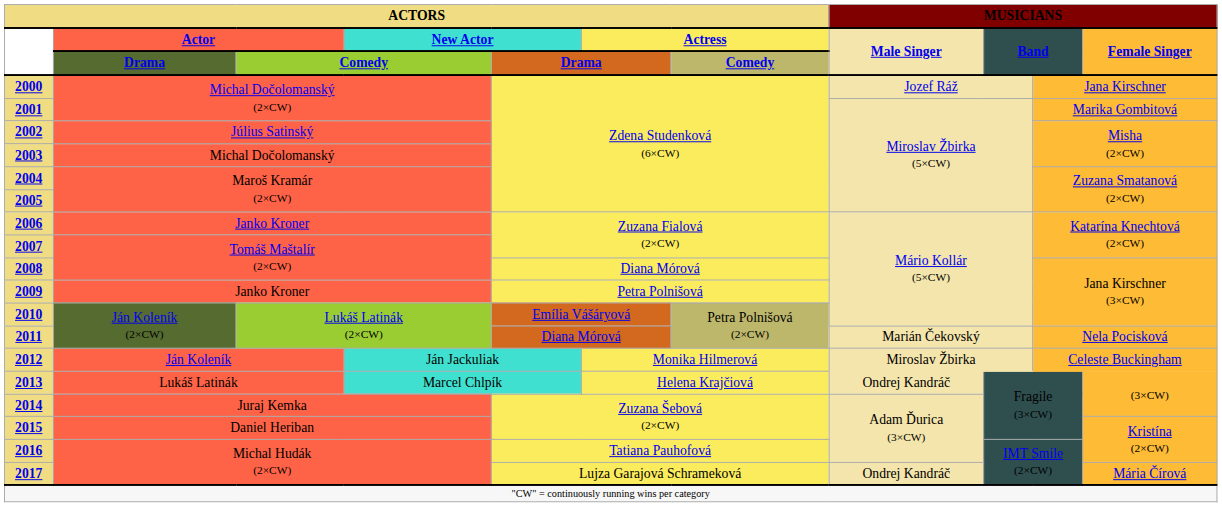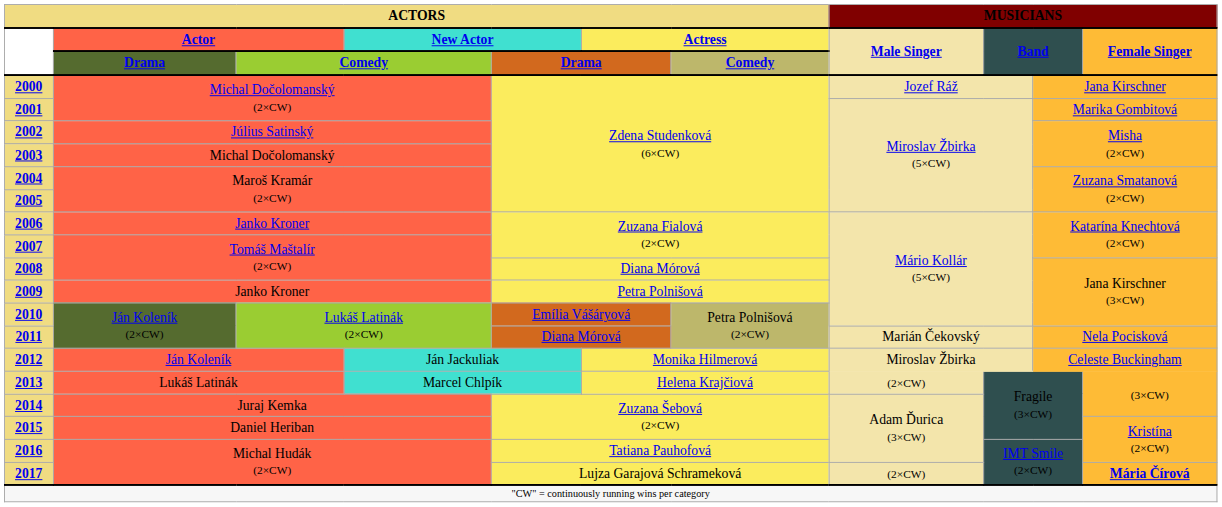2013 | MUSICIANS / Male Singer: Ondrej Kandráč -> (2×CW)
2017 | MUSICIANS / Male Singer: Ondrej Kandráč -> (2×CW)
2017 | MUSICIANS / Female Singer: normal -> bold
